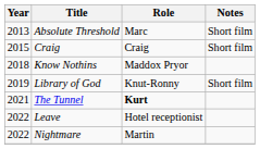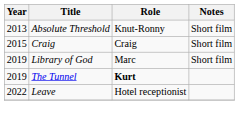Absolute Threshold | Role: Marc -> Knut-Ronny
- row: 2018 | Know Nothins | Maddox Pryor
Library of God | Role: Knut-Ronny -> Marc
The Tunnel | Year: 2021 -> 2019
- row: 2022 | Nightmare | Martin
